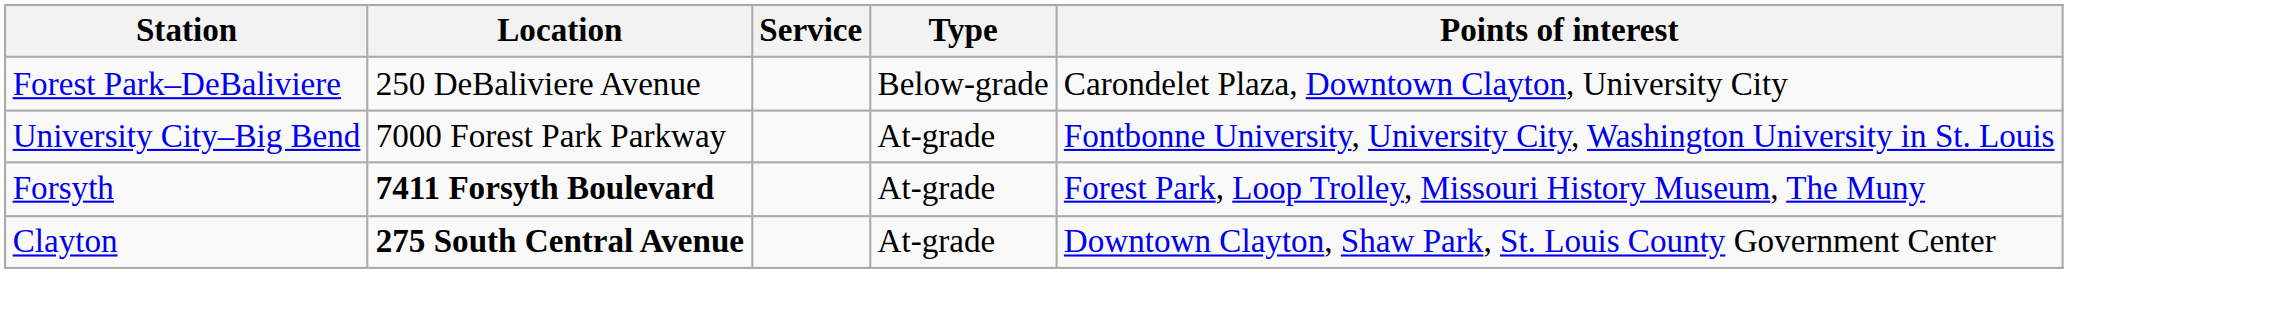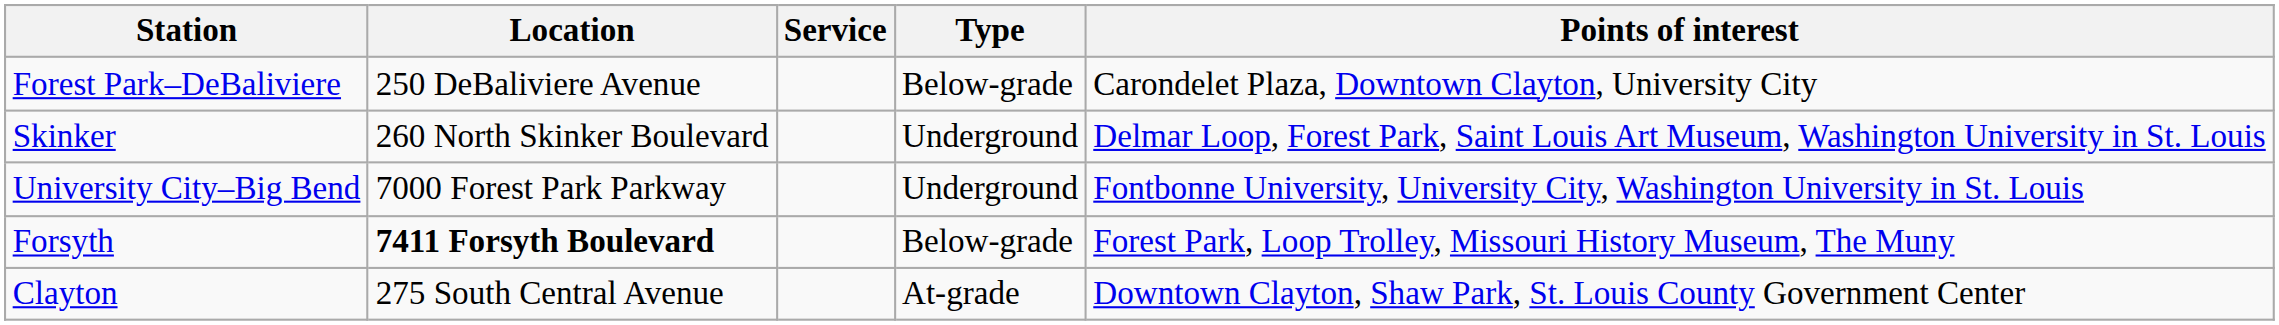+ row: Skinker | 260 North Skinker Boulevard | Underground | Delmar Loop, Forest Park, Saint Louis Art Museum, Washington University in St. Louis
University City–Big Bend | Type: At-grade -> Underground
Forsyth | Type: At-grade -> Below-grade
Clayton | Location: bold -> normal
